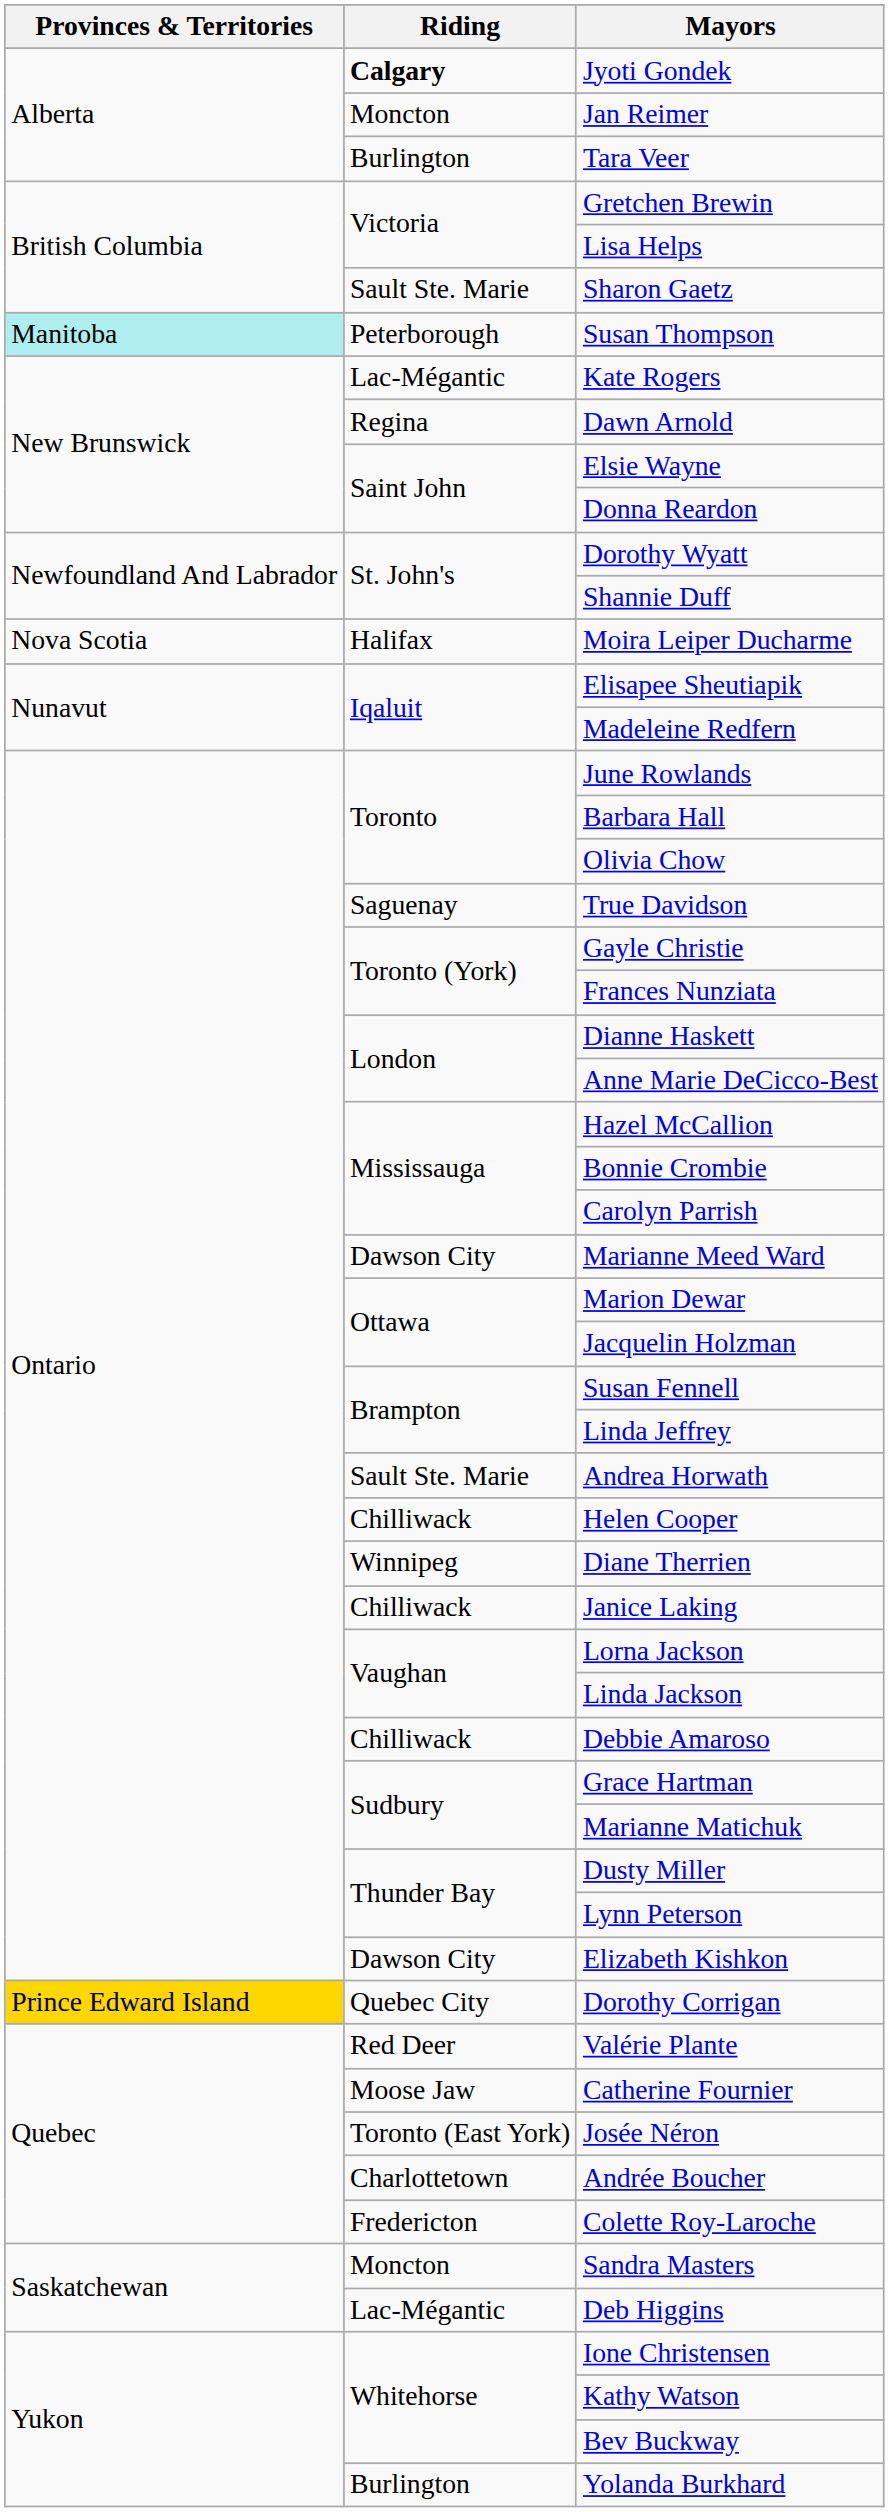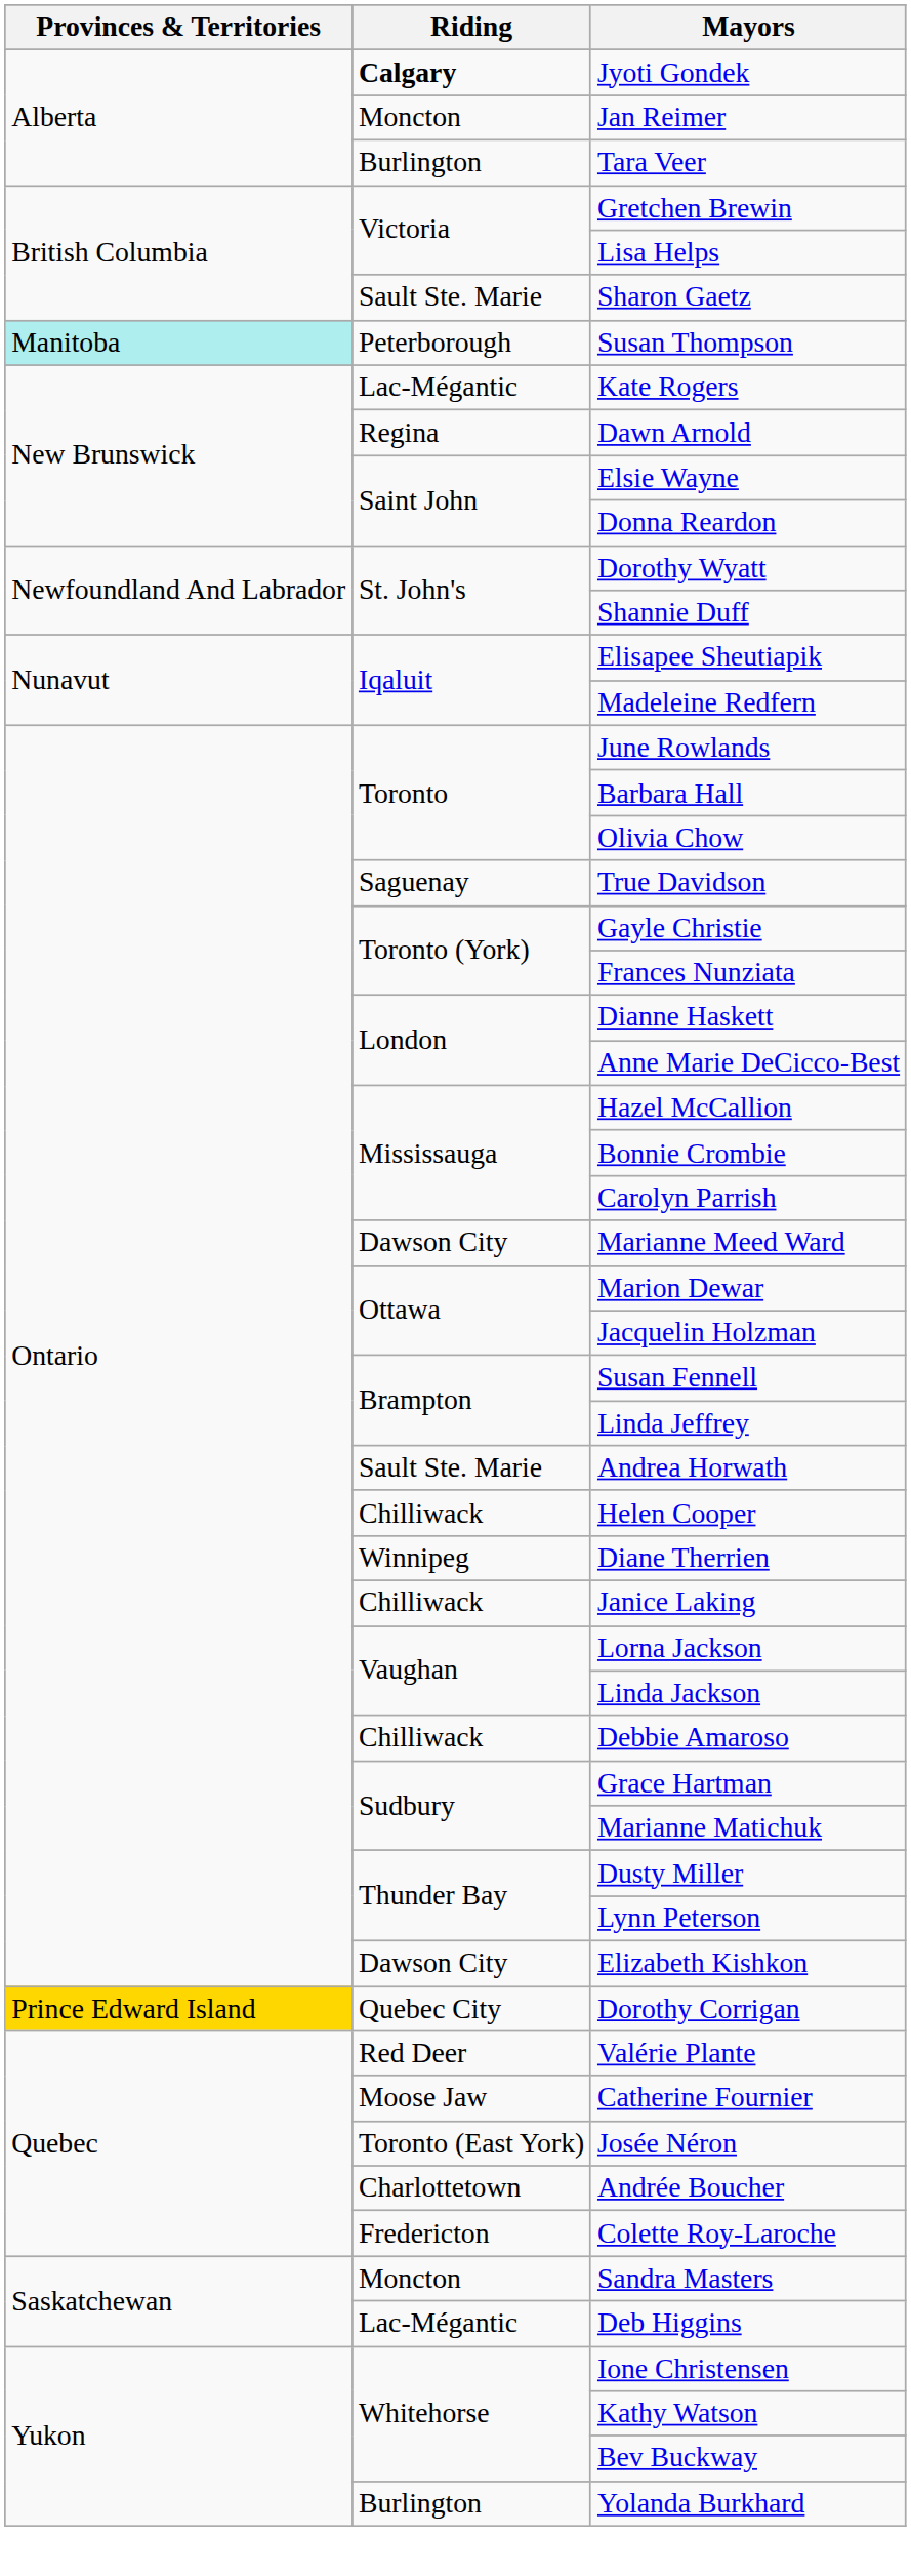- row: Nova Scotia | Halifax | Moira Leiper Ducharme
